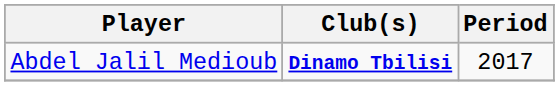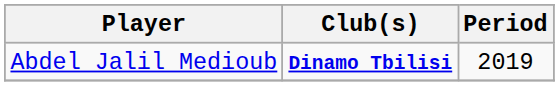Abdel Jalil Medioub | Period: 2017 -> 2019
